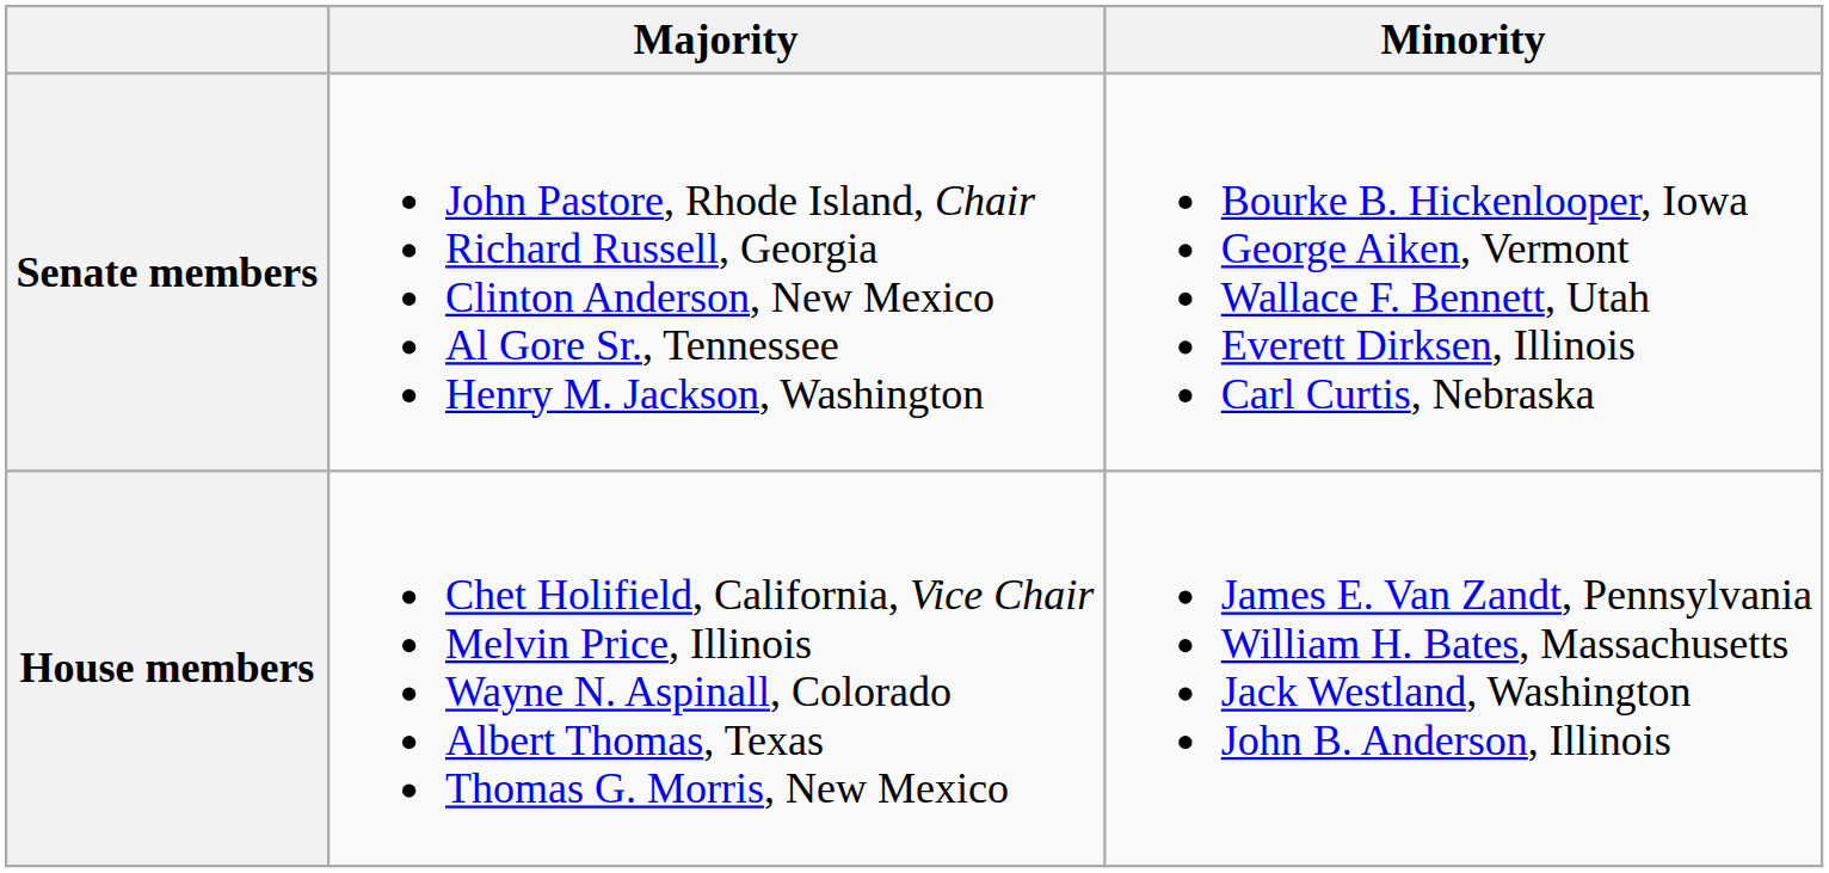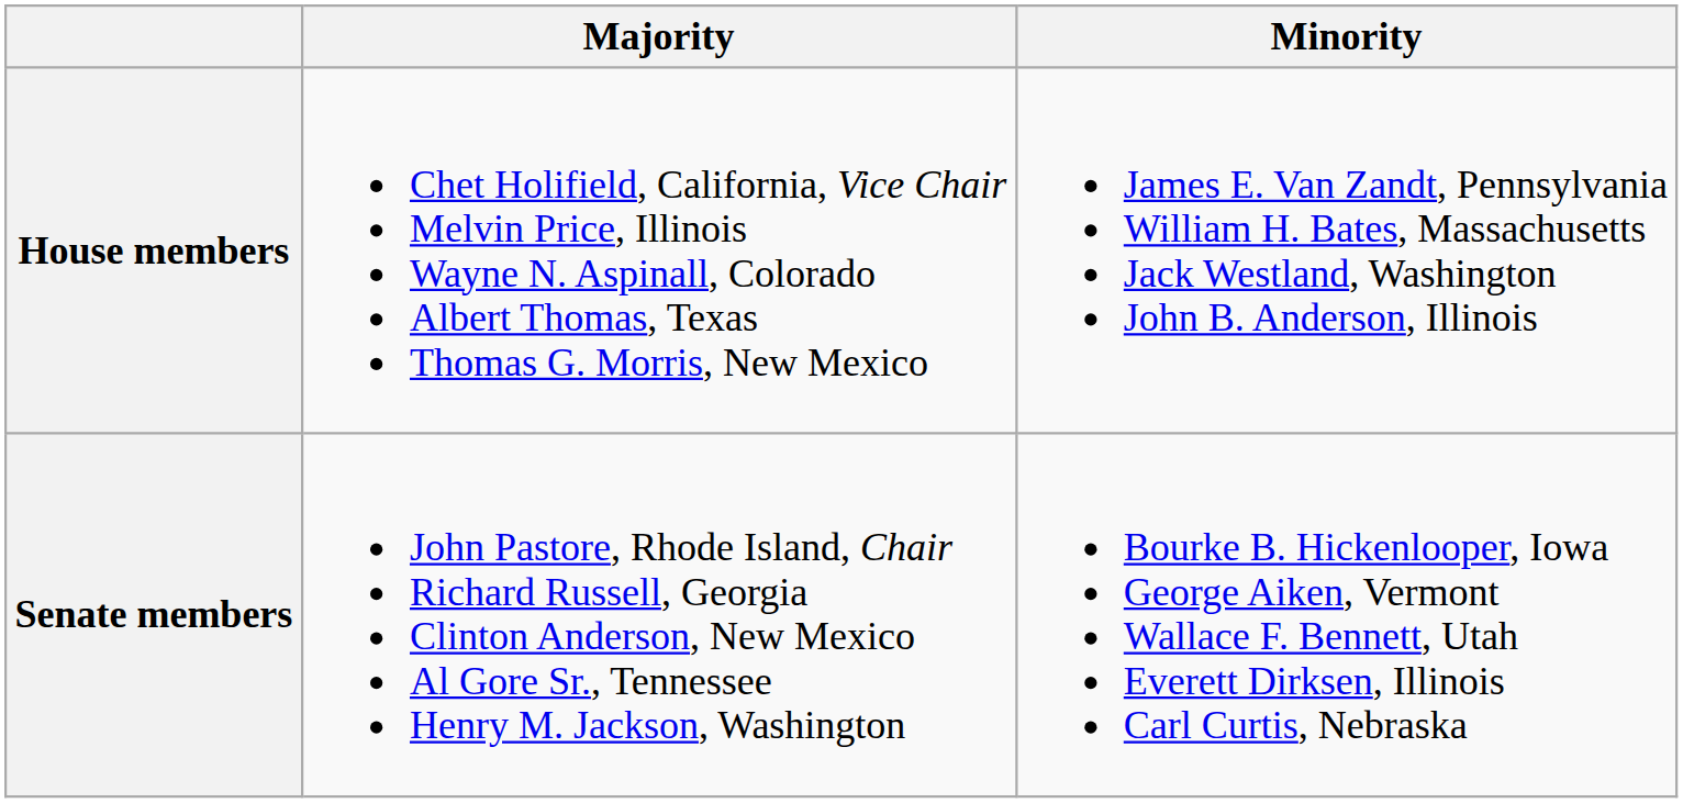rows swapped: Senate members <-> House members
